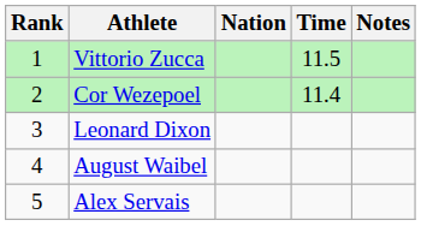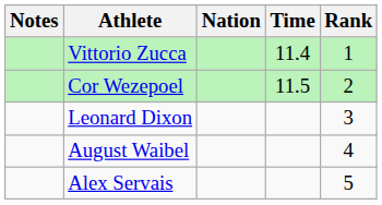columns swapped: Rank <-> Notes
Vittorio Zucca | Time: 11.5 -> 11.4
Cor Wezepoel | Time: 11.4 -> 11.5
